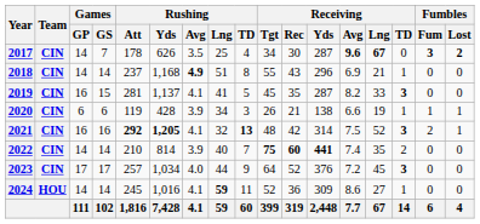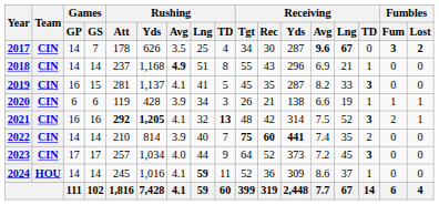2023 | Receiving / Yds: 376 -> 373
2024 | Receiving / Lng: 27 -> 37
